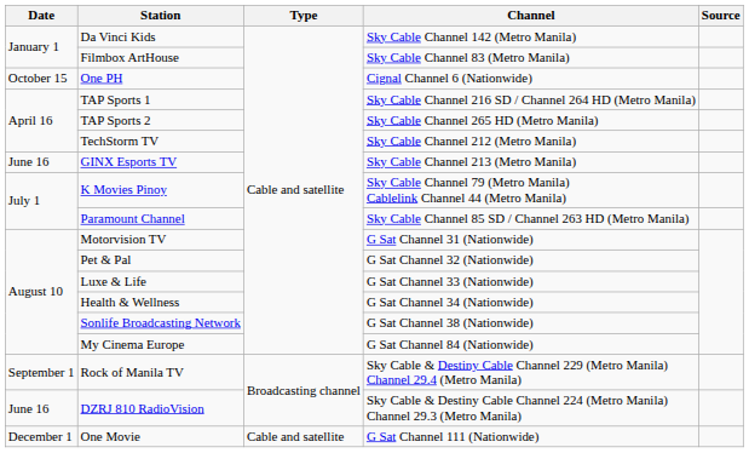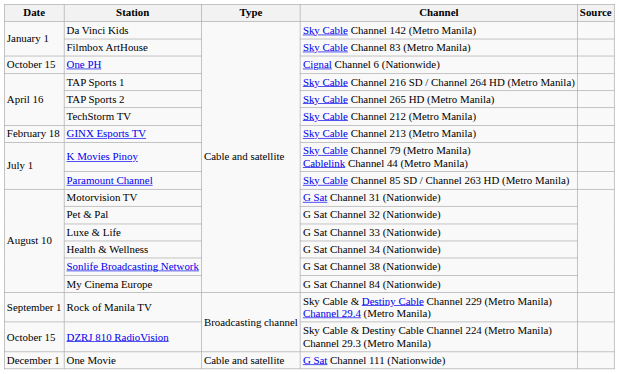GINX Esports TV | Date: June 16 -> February 18
DZRJ 810 RadioVision | Date: June 16 -> October 15
